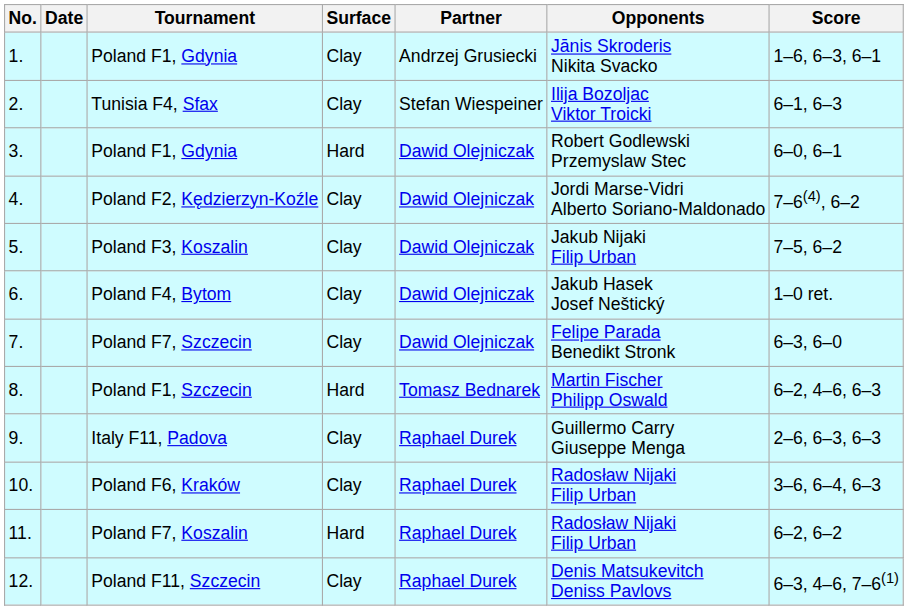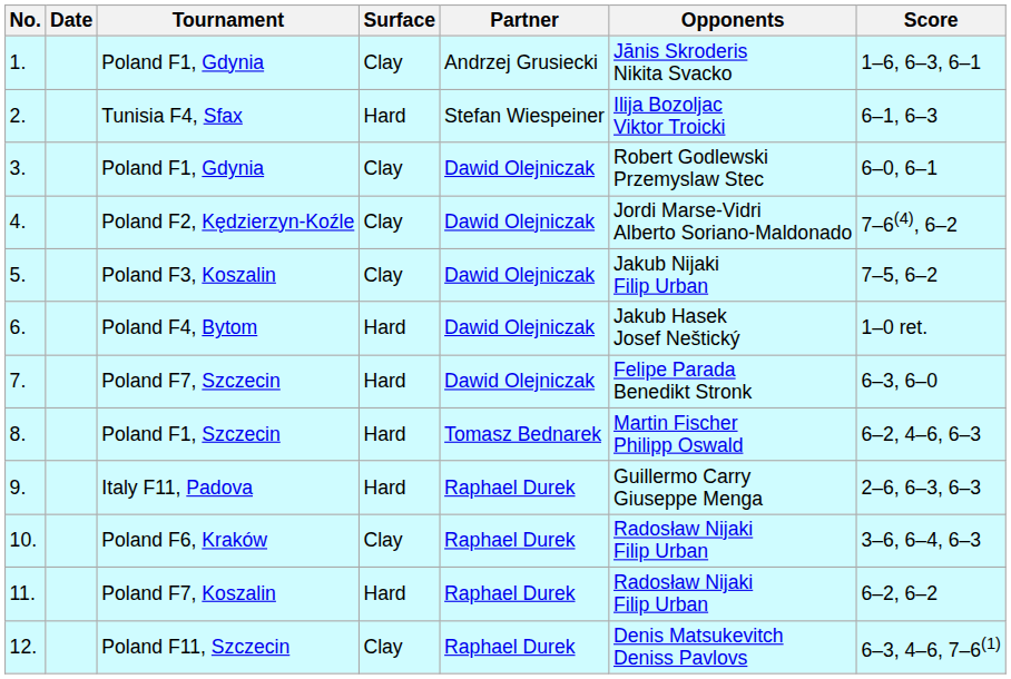Tunisia F4, Sfax | Surface: Clay -> Hard
3. / Poland F1, Gdynia | Surface: Hard -> Clay
Poland F4, Bytom | Surface: Clay -> Hard
Poland F7, Szczecin | Surface: Clay -> Hard
Italy F11, Padova | Surface: Clay -> Hard
